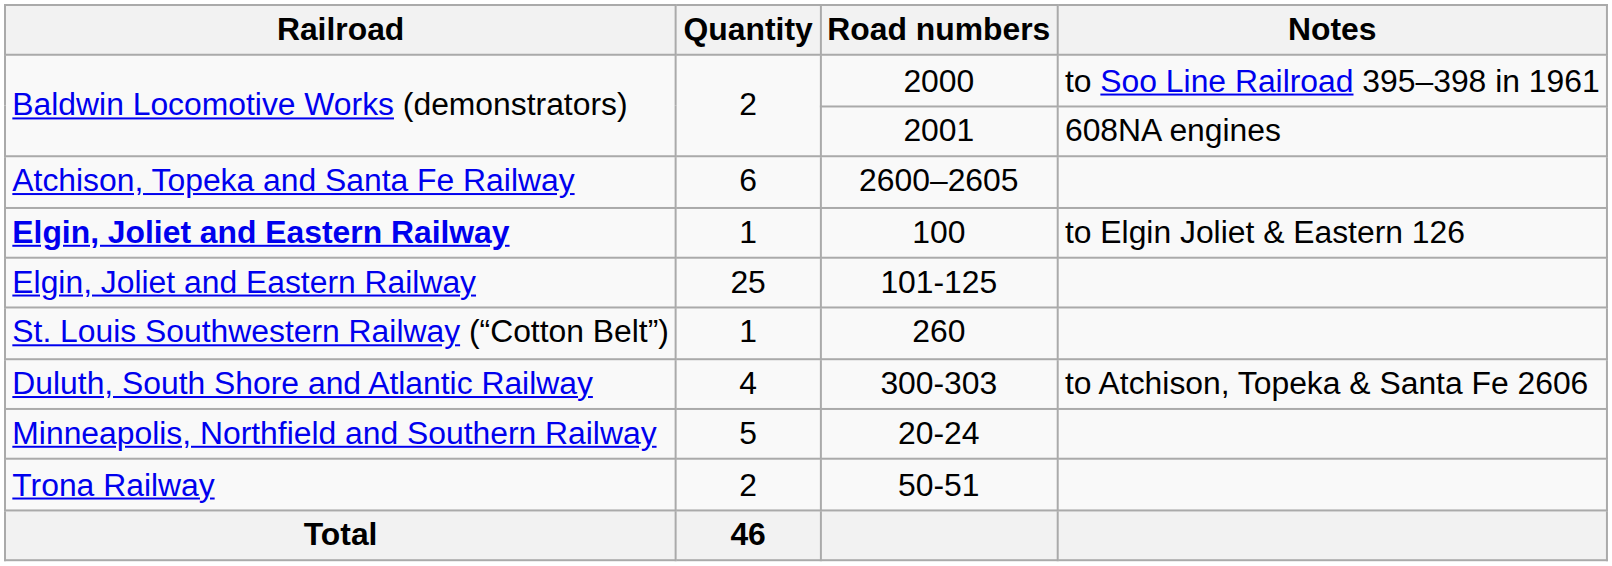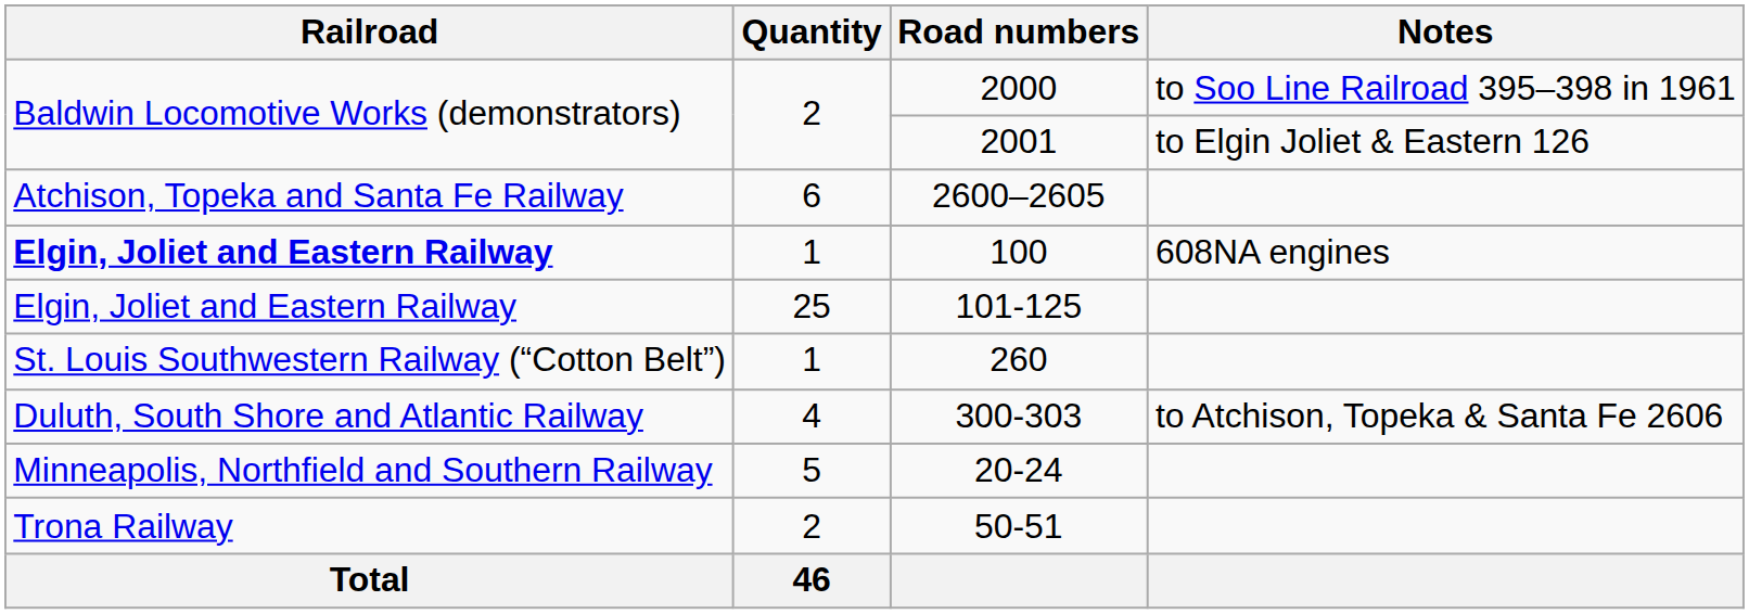2001 | Notes: 608NA engines -> to Elgin Joliet & Eastern 126
100 | Notes: to Elgin Joliet & Eastern 126 -> 608NA engines
